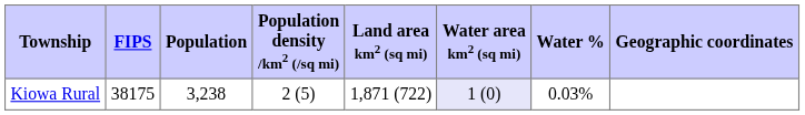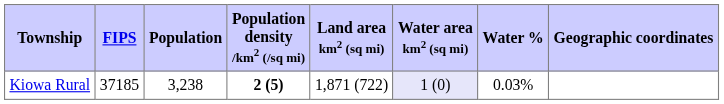Kiowa Rural | FIPS: 38175 -> 37185
Kiowa Rural | Population density /km2 (/sq mi): normal -> bold
